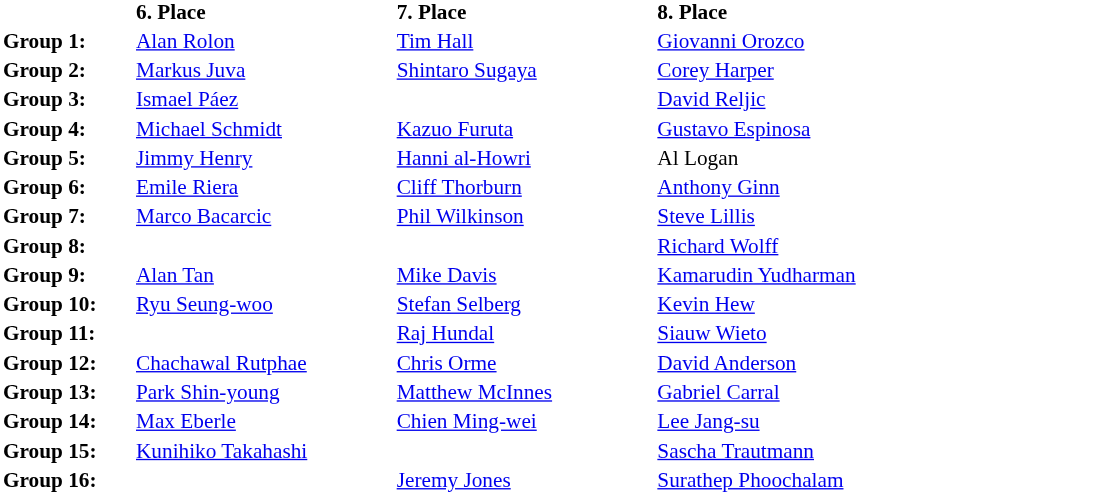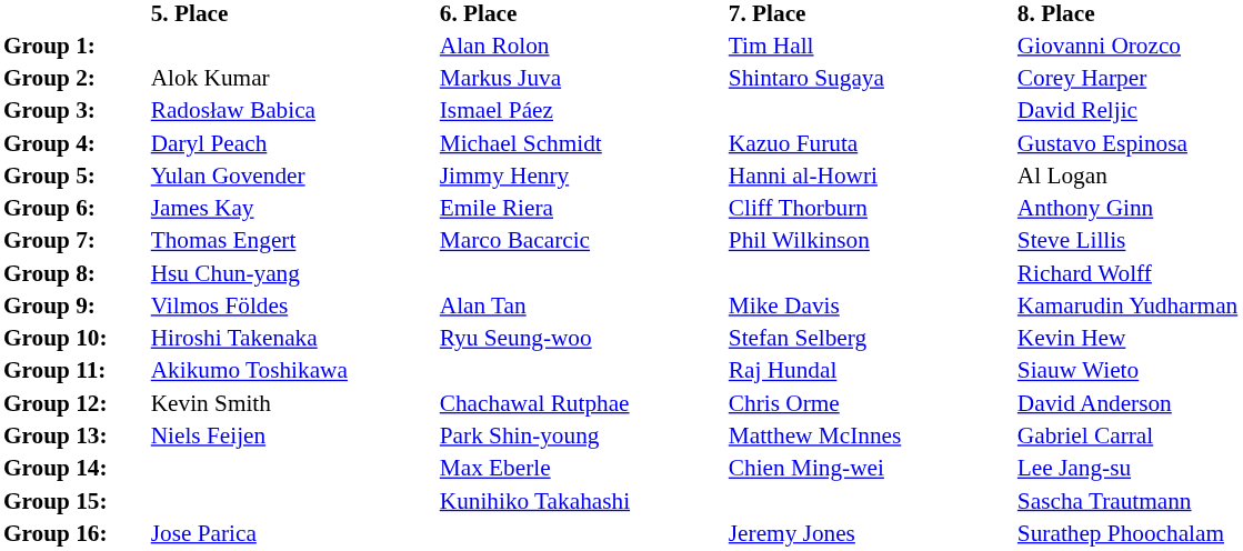+ column: 5. Place | Alok Kumar | Radosław Babica | Daryl Peach | Yulan Govender | James Kay | Thomas Engert | Hsu Chun-yang | Vilmos Földes | Hiroshi Takenaka | Akikumo Toshikawa | Kevin Smith | Niels Feijen | Jose Parica
